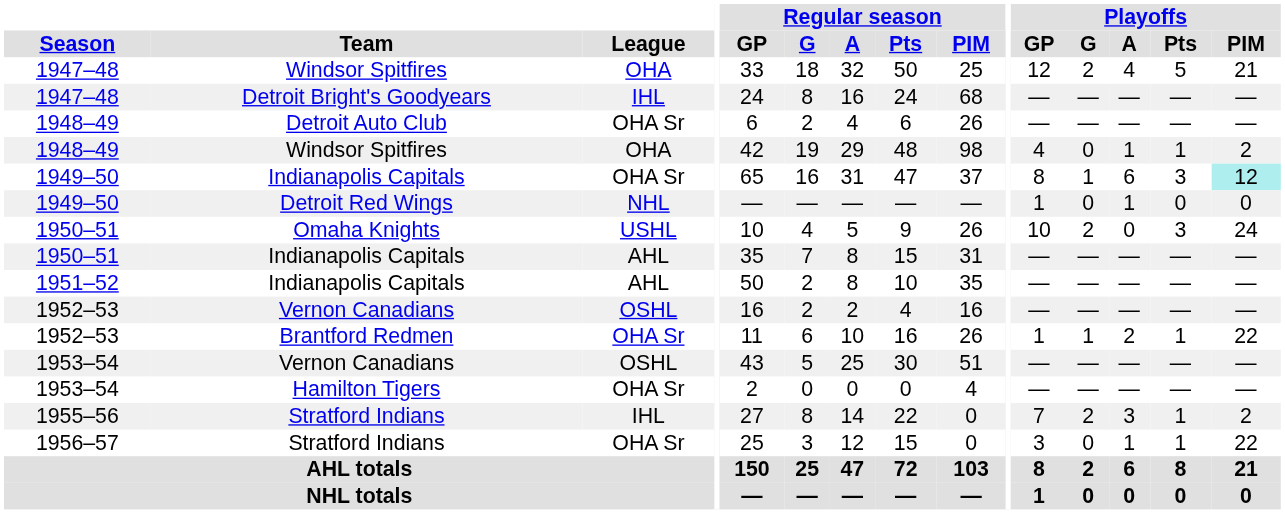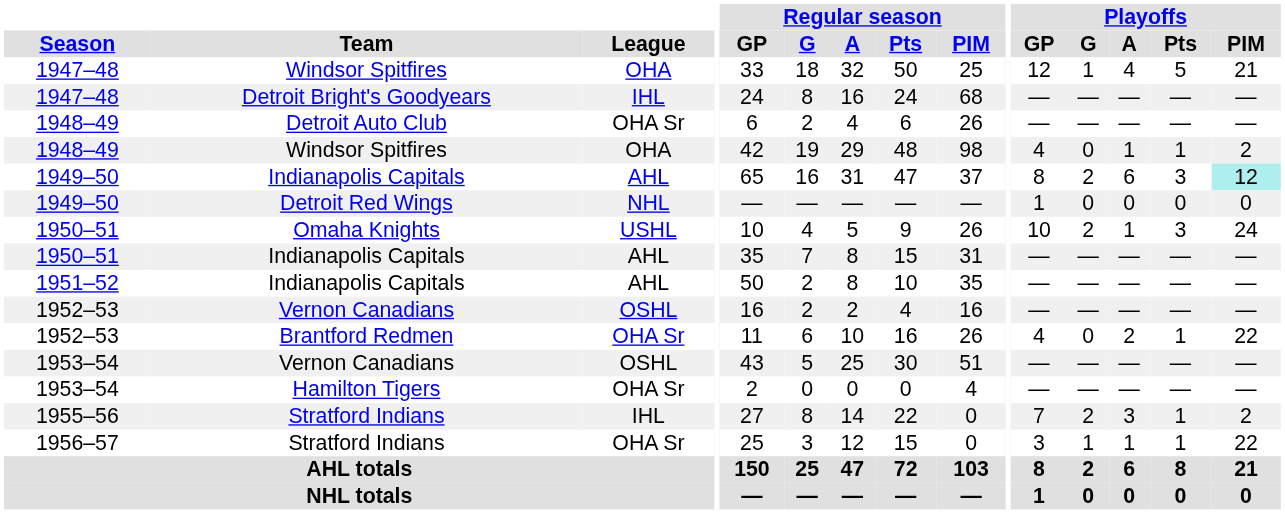1947–48 / Windsor Spitfires | Playoffs / G: 2 -> 1
1949–50 / Indianapolis Capitals | League: OHA Sr -> AHL
1949–50 / Indianapolis Capitals | Playoffs / G: 1 -> 2
Detroit Red Wings | Playoffs / A: 1 -> 0
Omaha Knights | Playoffs / A: 0 -> 1
Brantford Redmen | Playoffs / GP: 1 -> 4
Brantford Redmen | Playoffs / G: 1 -> 0
1956–57 / Stratford Indians | Playoffs / G: 0 -> 1
